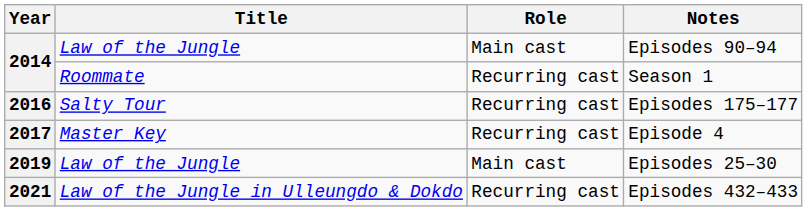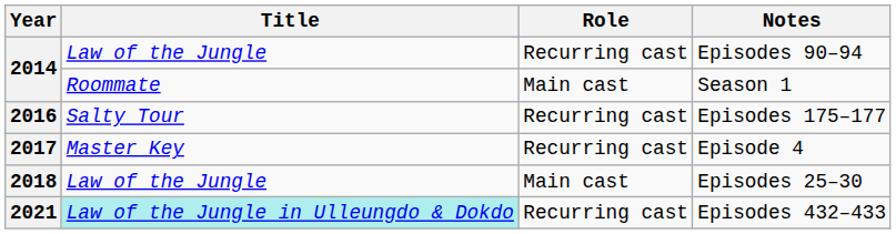Episodes 90–94 | Role: Main cast -> Recurring cast
Season 1 | Role: Recurring cast -> Main cast
Episodes 25–30 | Year: 2019 -> 2018
Episodes 432–433 | Title: no background -> paleturquoise background
